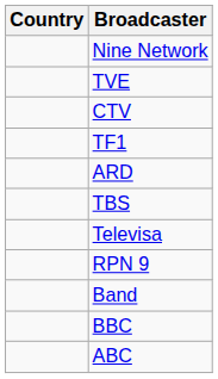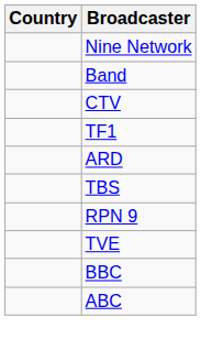rows swapped: Band <-> TVE
- row: Televisa
